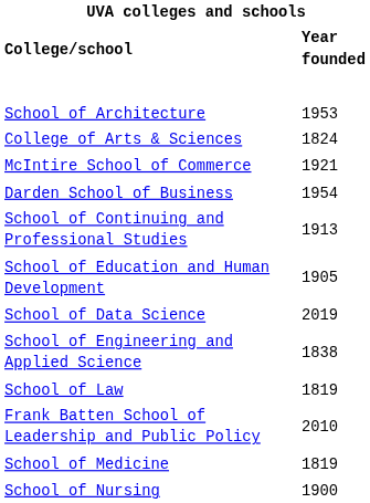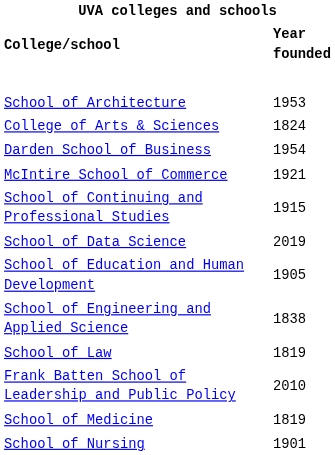rows swapped: Darden School of Business <-> McIntire School of Commerce
School of Continuing and Professional Studies | Year founded: 1913 -> 1915
rows swapped: School of Data Science <-> School of Education and Human Development
School of Nursing | Year founded: 1900 -> 1901
